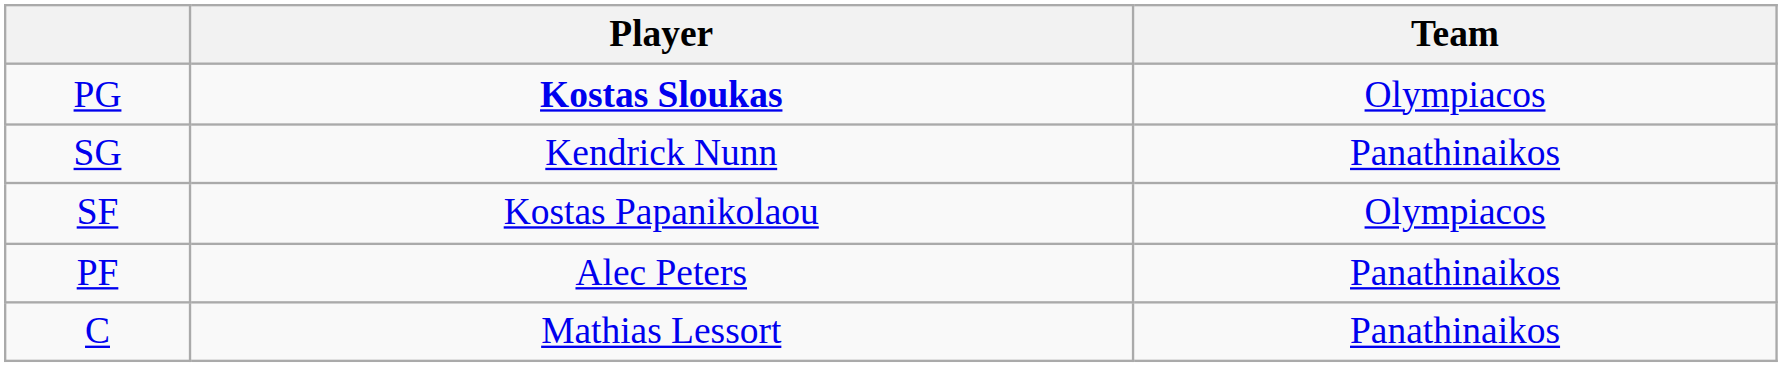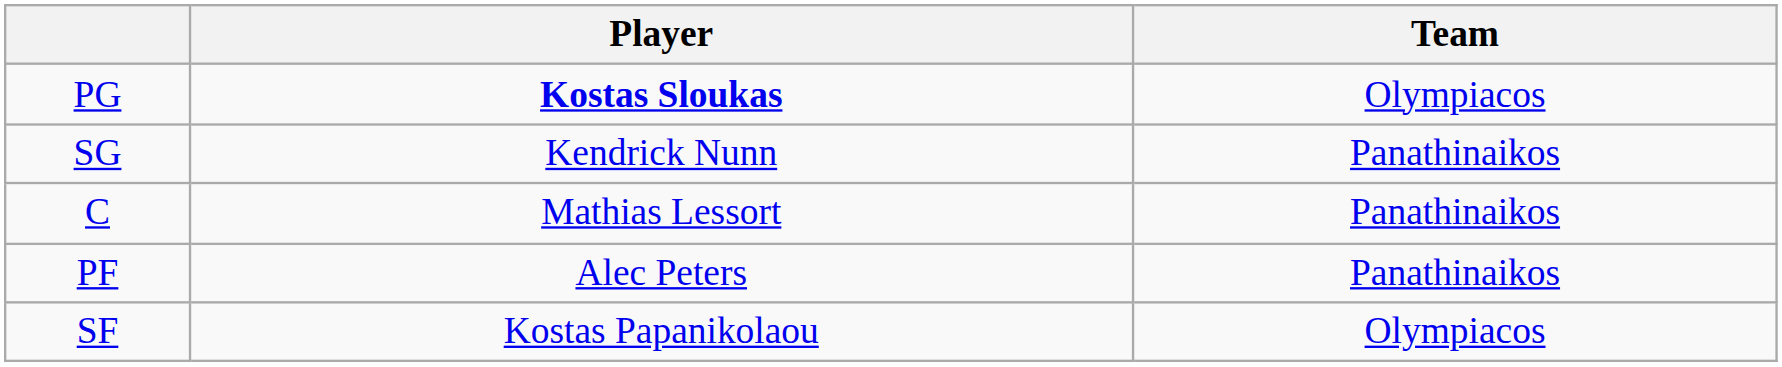rows swapped: SF <-> C
